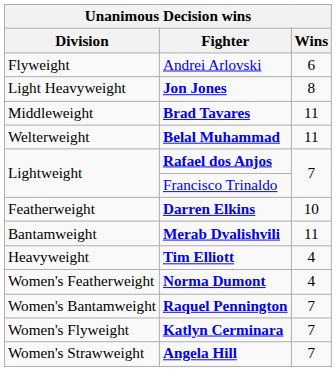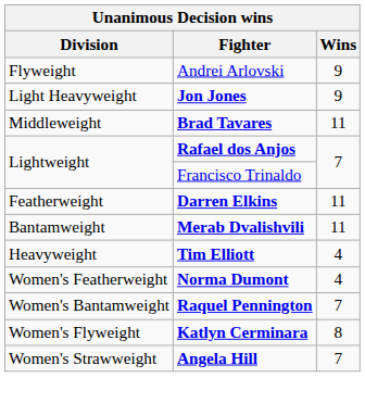Andrei Arlovski | Wins: 6 -> 9
Jon Jones | Wins: 8 -> 9
- row: Welterweight | Belal Muhammad | 11
Darren Elkins | Wins: 10 -> 11
Katlyn Cerminara | Wins: 7 -> 8
